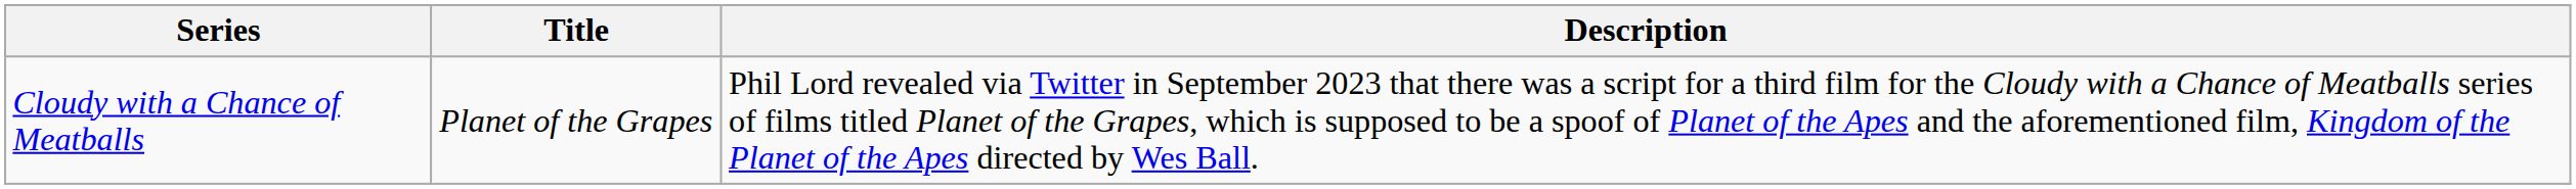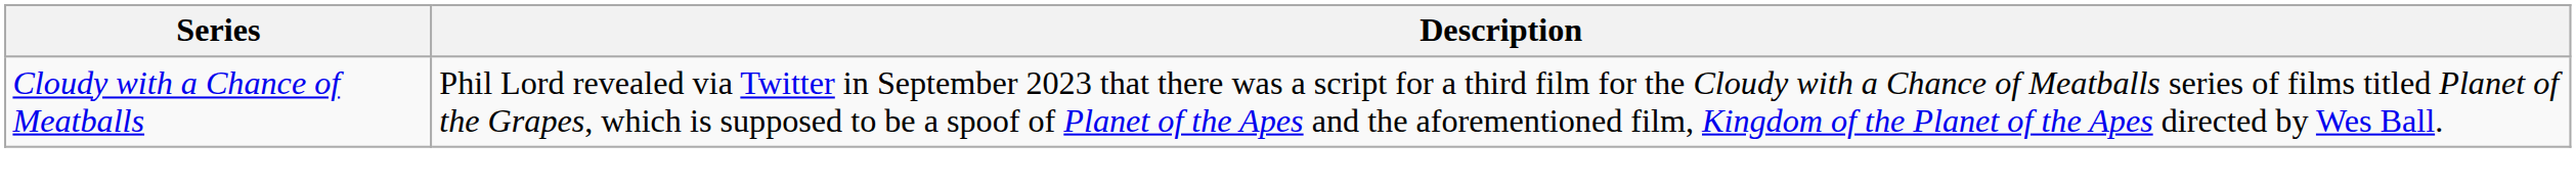- column: Title | Planet of the Grapes
